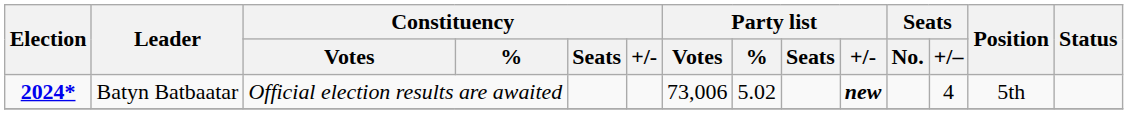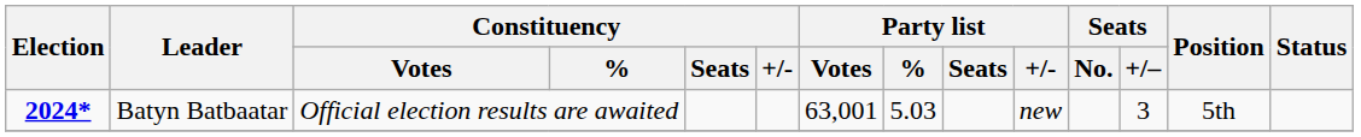Batyn Batbaatar | Party list / Votes: 73,006 -> 63,001
Batyn Batbaatar | Party list / %: 5.02 -> 5.03
Batyn Batbaatar | Party list / +/-: bold -> normal
Batyn Batbaatar | Seats / +/–: 4 -> 3
